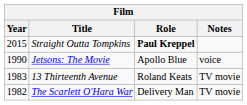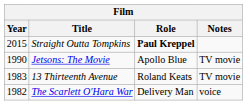Jetsons: The Movie | Notes: voice -> TV movie
The Scarlett O'Hara War | Notes: TV movie -> voice
